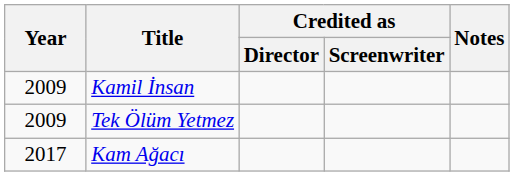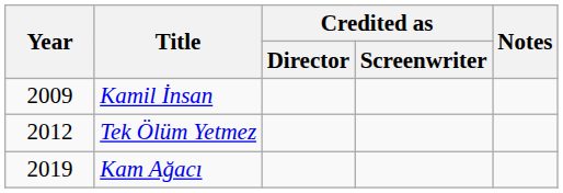Tek Ölüm Yetmez | Year: 2009 -> 2012
Kam Ağacı | Year: 2017 -> 2019
